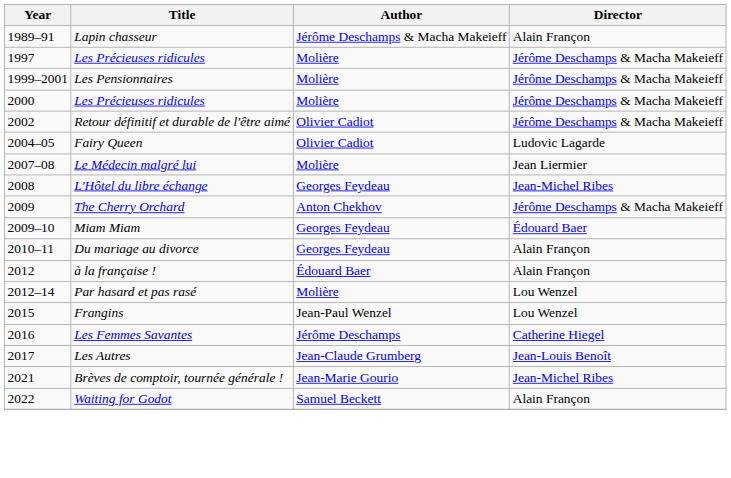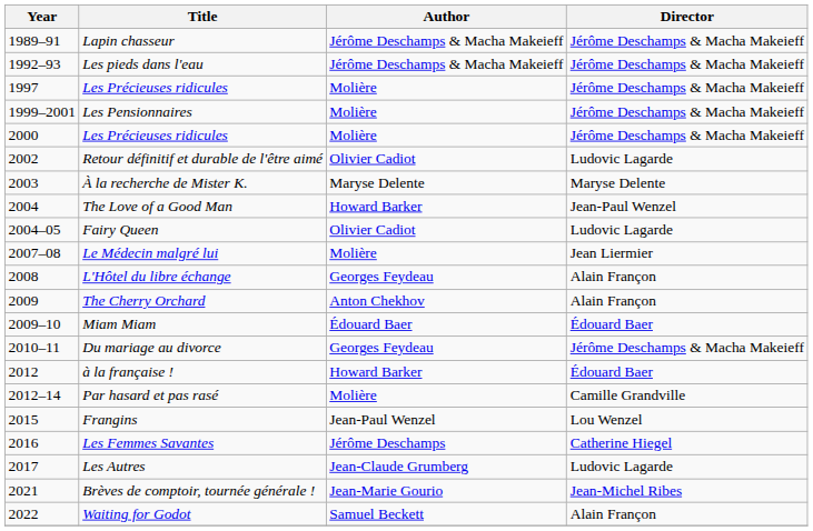Lapin chasseur | Director: Alain Françon -> Jérôme Deschamps & Macha Makeieff
+ row: 1992–93 | Les pieds dans l'eau | Jérôme Deschamps & Macha Makeieff | Jérôme Deschamps & Macha Makeieff
Retour définitif et durable de l'être aimé | Director: Jérôme Deschamps & Macha Makeieff -> Ludovic Lagarde
+ row: 2003 | À la recherche de Mister K. | Maryse Delente | Maryse Delente
+ row: 2004 | The Love of a Good Man | Howard Barker | Jean-Paul Wenzel
L'Hôtel du libre échange | Director: Jean-Michel Ribes -> Alain Françon
The Cherry Orchard | Director: Jérôme Deschamps & Macha Makeieff -> Alain Françon
Miam Miam | Author: Georges Feydeau -> Édouard Baer
Du mariage au divorce | Director: Alain Françon -> Jérôme Deschamps & Macha Makeieff
à la française ! | Author: Édouard Baer -> Howard Barker
à la française ! | Director: Alain Françon -> Édouard Baer
Par hasard et pas rasé | Director: Lou Wenzel -> Camille Grandville
Les Autres | Director: Jean-Louis Benoît -> Ludovic Lagarde
